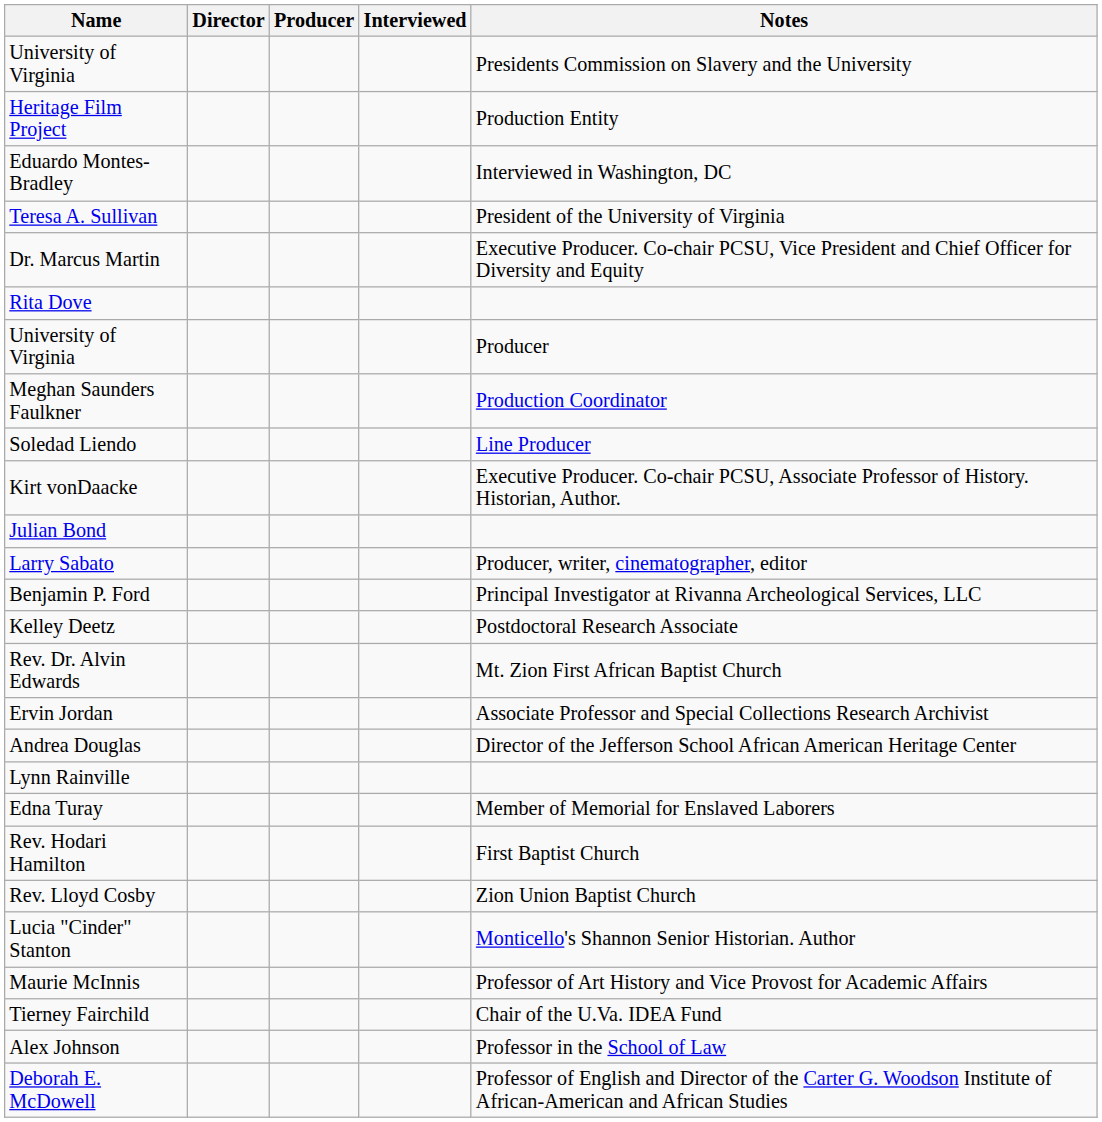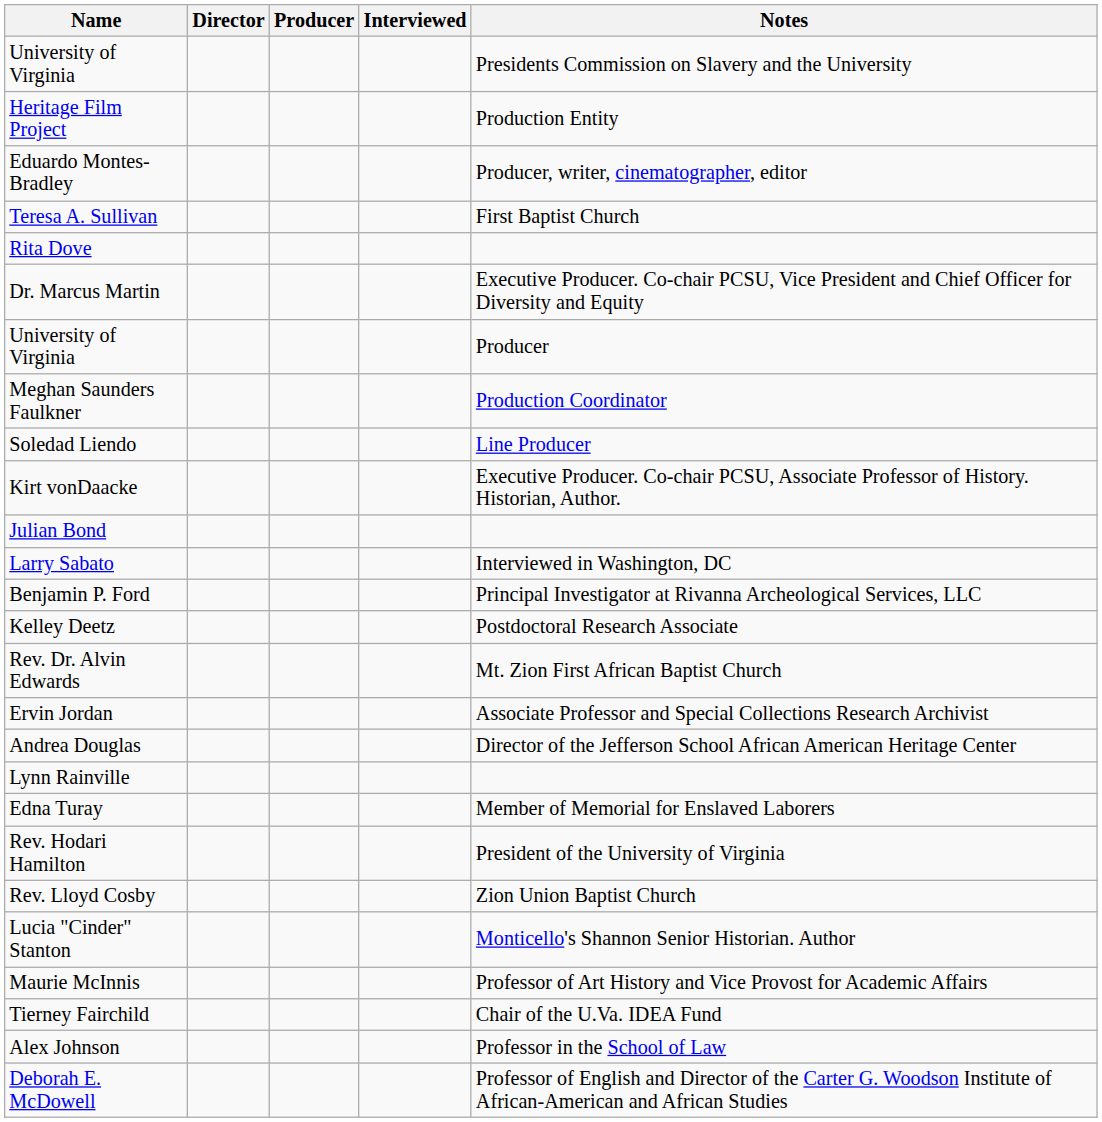Eduardo Montes-Bradley | Notes: Interviewed in Washington, DC -> Producer, writer, cinematographer, editor
Teresa A. Sullivan | Notes: President of the University of Virginia -> First Baptist Church
rows swapped: Dr. Marcus Martin <-> Rita Dove
Larry Sabato | Notes: Producer, writer, cinematographer, editor -> Interviewed in Washington, DC
Rev. Hodari Hamilton | Notes: First Baptist Church -> President of the University of Virginia
